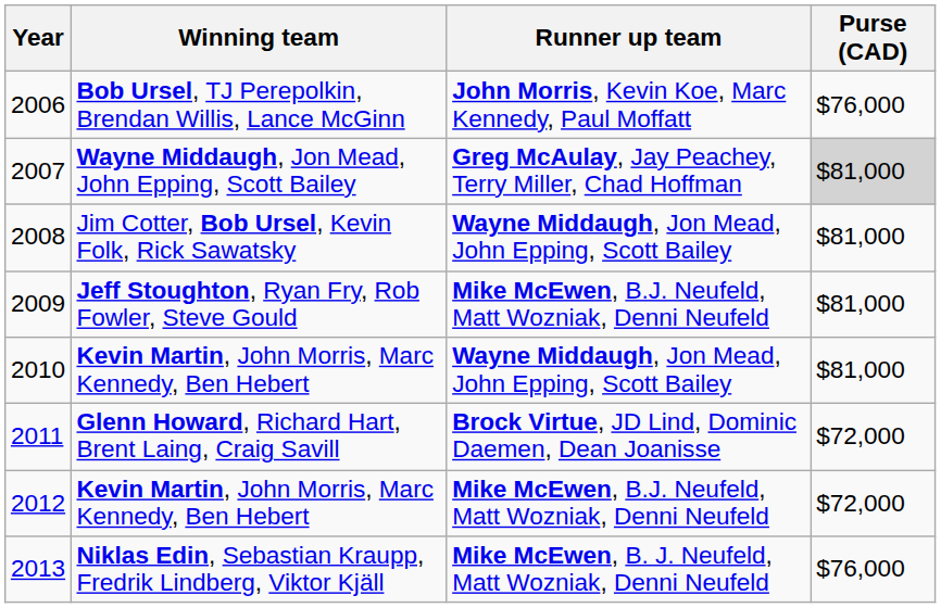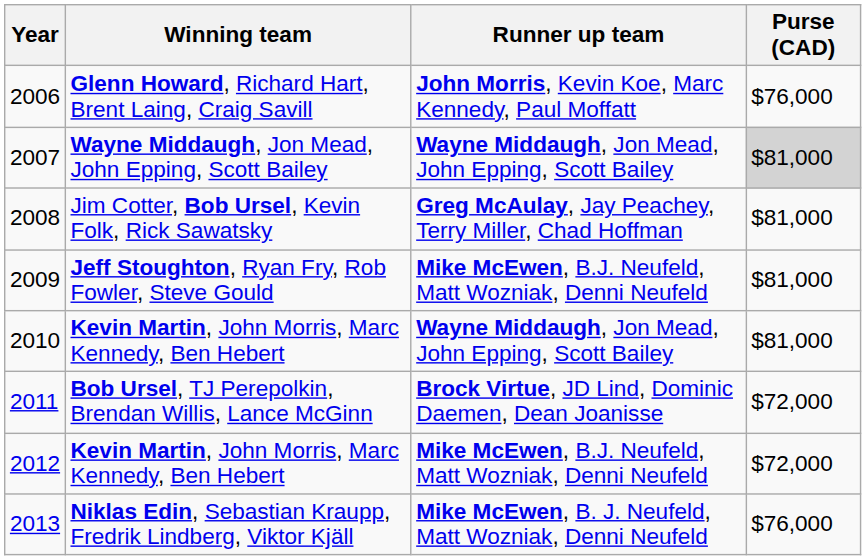2006 | Winning team: Bob Ursel, TJ Perepolkin, Brendan Willis, Lance McGinn -> Glenn Howard, Richard Hart, Brent Laing, Craig Savill
2007 | Runner up team: Greg McAulay, Jay Peachey, Terry Miller, Chad Hoffman -> Wayne Middaugh, Jon Mead, John Epping, Scott Bailey
2008 | Runner up team: Wayne Middaugh, Jon Mead, John Epping, Scott Bailey -> Greg McAulay, Jay Peachey, Terry Miller, Chad Hoffman
2011 | Winning team: Glenn Howard, Richard Hart, Brent Laing, Craig Savill -> Bob Ursel, TJ Perepolkin, Brendan Willis, Lance McGinn
